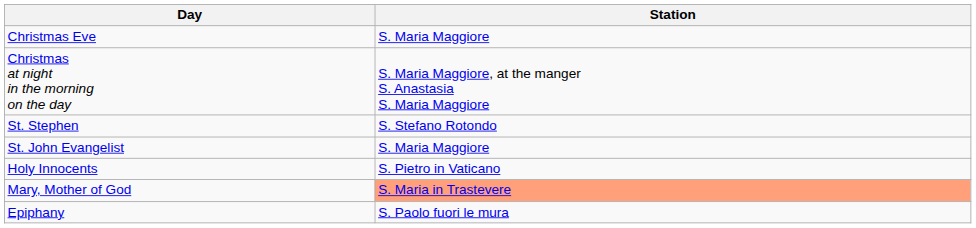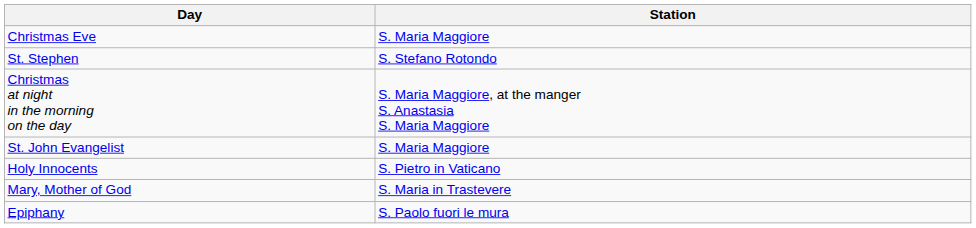rows swapped: Christmas at night in the morning on the day <-> St. Stephen
Mary, Mother of God | Station: lightsalmon background -> no background
